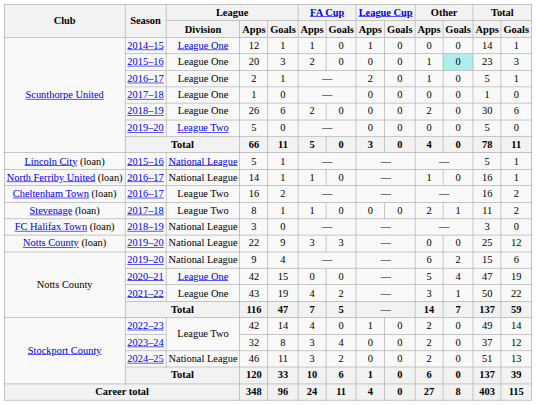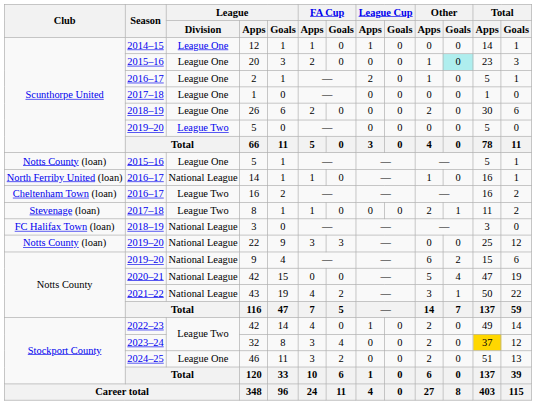2015–16 / 5 | Club: Lincoln City (loan) -> Notts County (loan)
2015–16 / 5 | League / Division: National League -> League One
2020–21 / 42 | League / Division: League One -> National League
43 | League / Division: League One -> National League
32 | Total / Apps: no background -> gold background
46 | League / Division: National League -> League One
